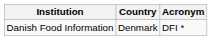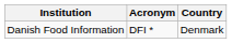columns swapped: Acronym <-> Country
